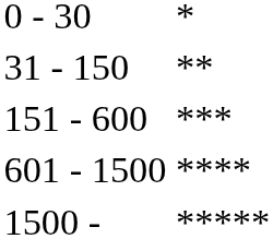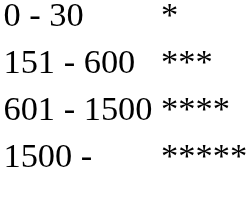- row: 31 - 150 | **
